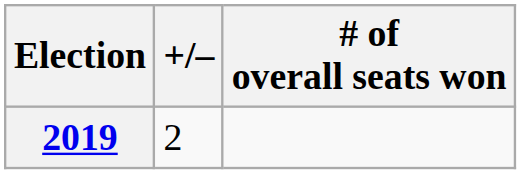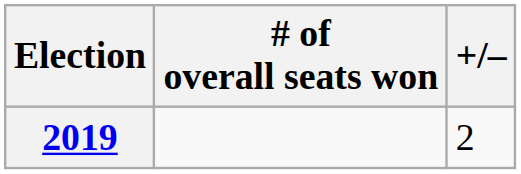columns swapped: # of overall seats won <-> +/–
